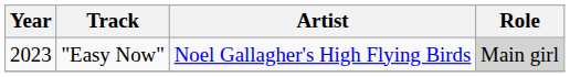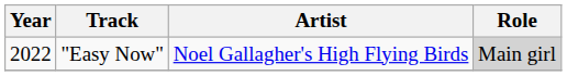"Easy Now" | Year: 2023 -> 2022
